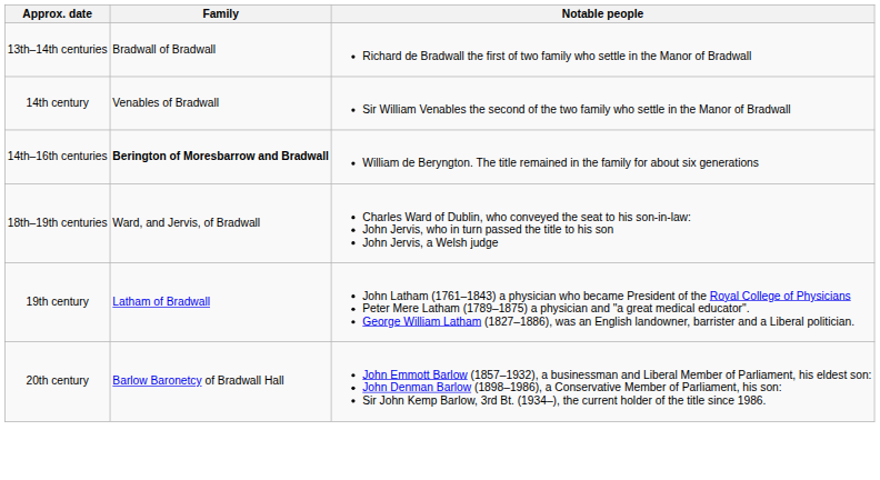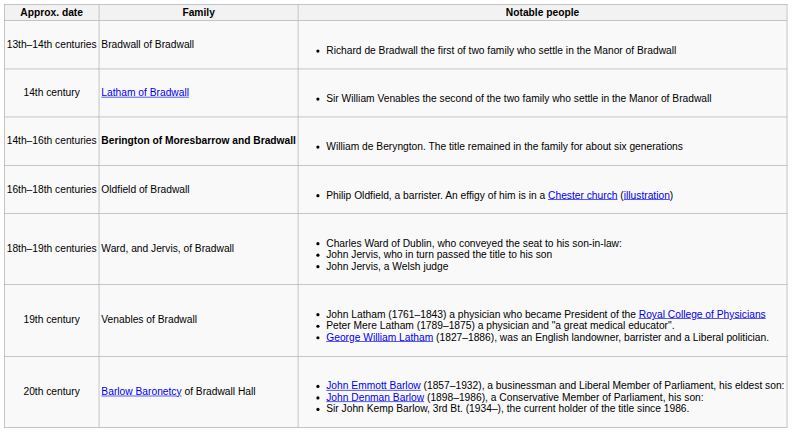14th century | Family: Venables of Bradwall -> Latham of Bradwall
+ row: 16th–18th centuries | Oldfield of Bradwall | Philip Oldfield, a barrister. An effigy of him is in a Chester church (illustration)
19th century | Family: Latham of Bradwall -> Venables of Bradwall
